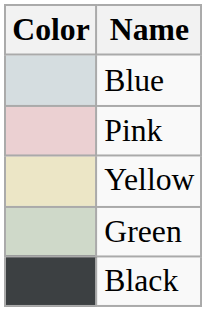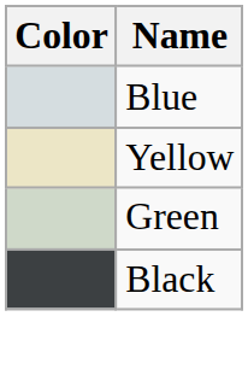- row: Pink
